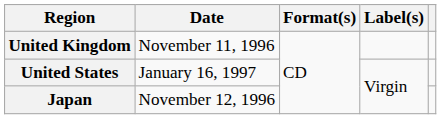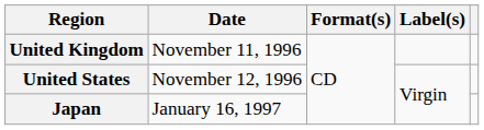United States | Date: January 16, 1997 -> November 12, 1996
Japan | Date: November 12, 1996 -> January 16, 1997
